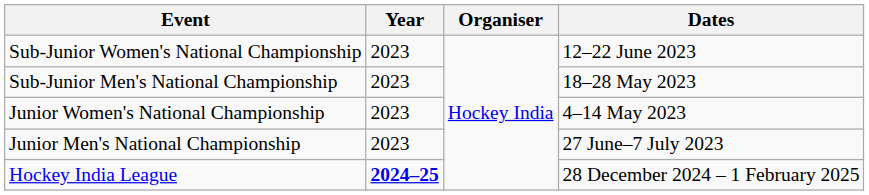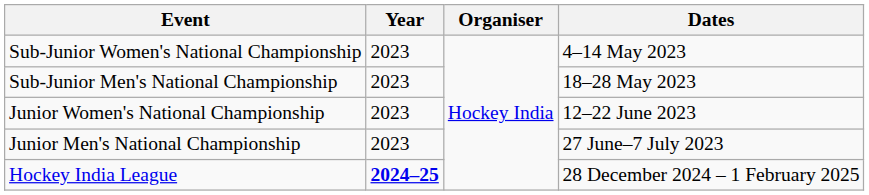Sub-Junior Women's National Championship | Dates: 12–22 June 2023 -> 4–14 May 2023
Junior Women's National Championship | Dates: 4–14 May 2023 -> 12–22 June 2023
